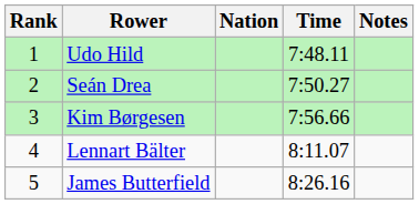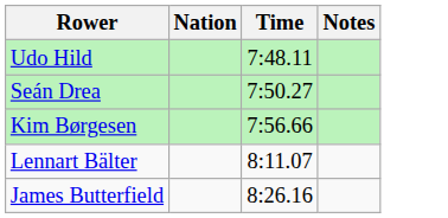- column: Rank | 1 | 2 | 3 | 4 | 5
